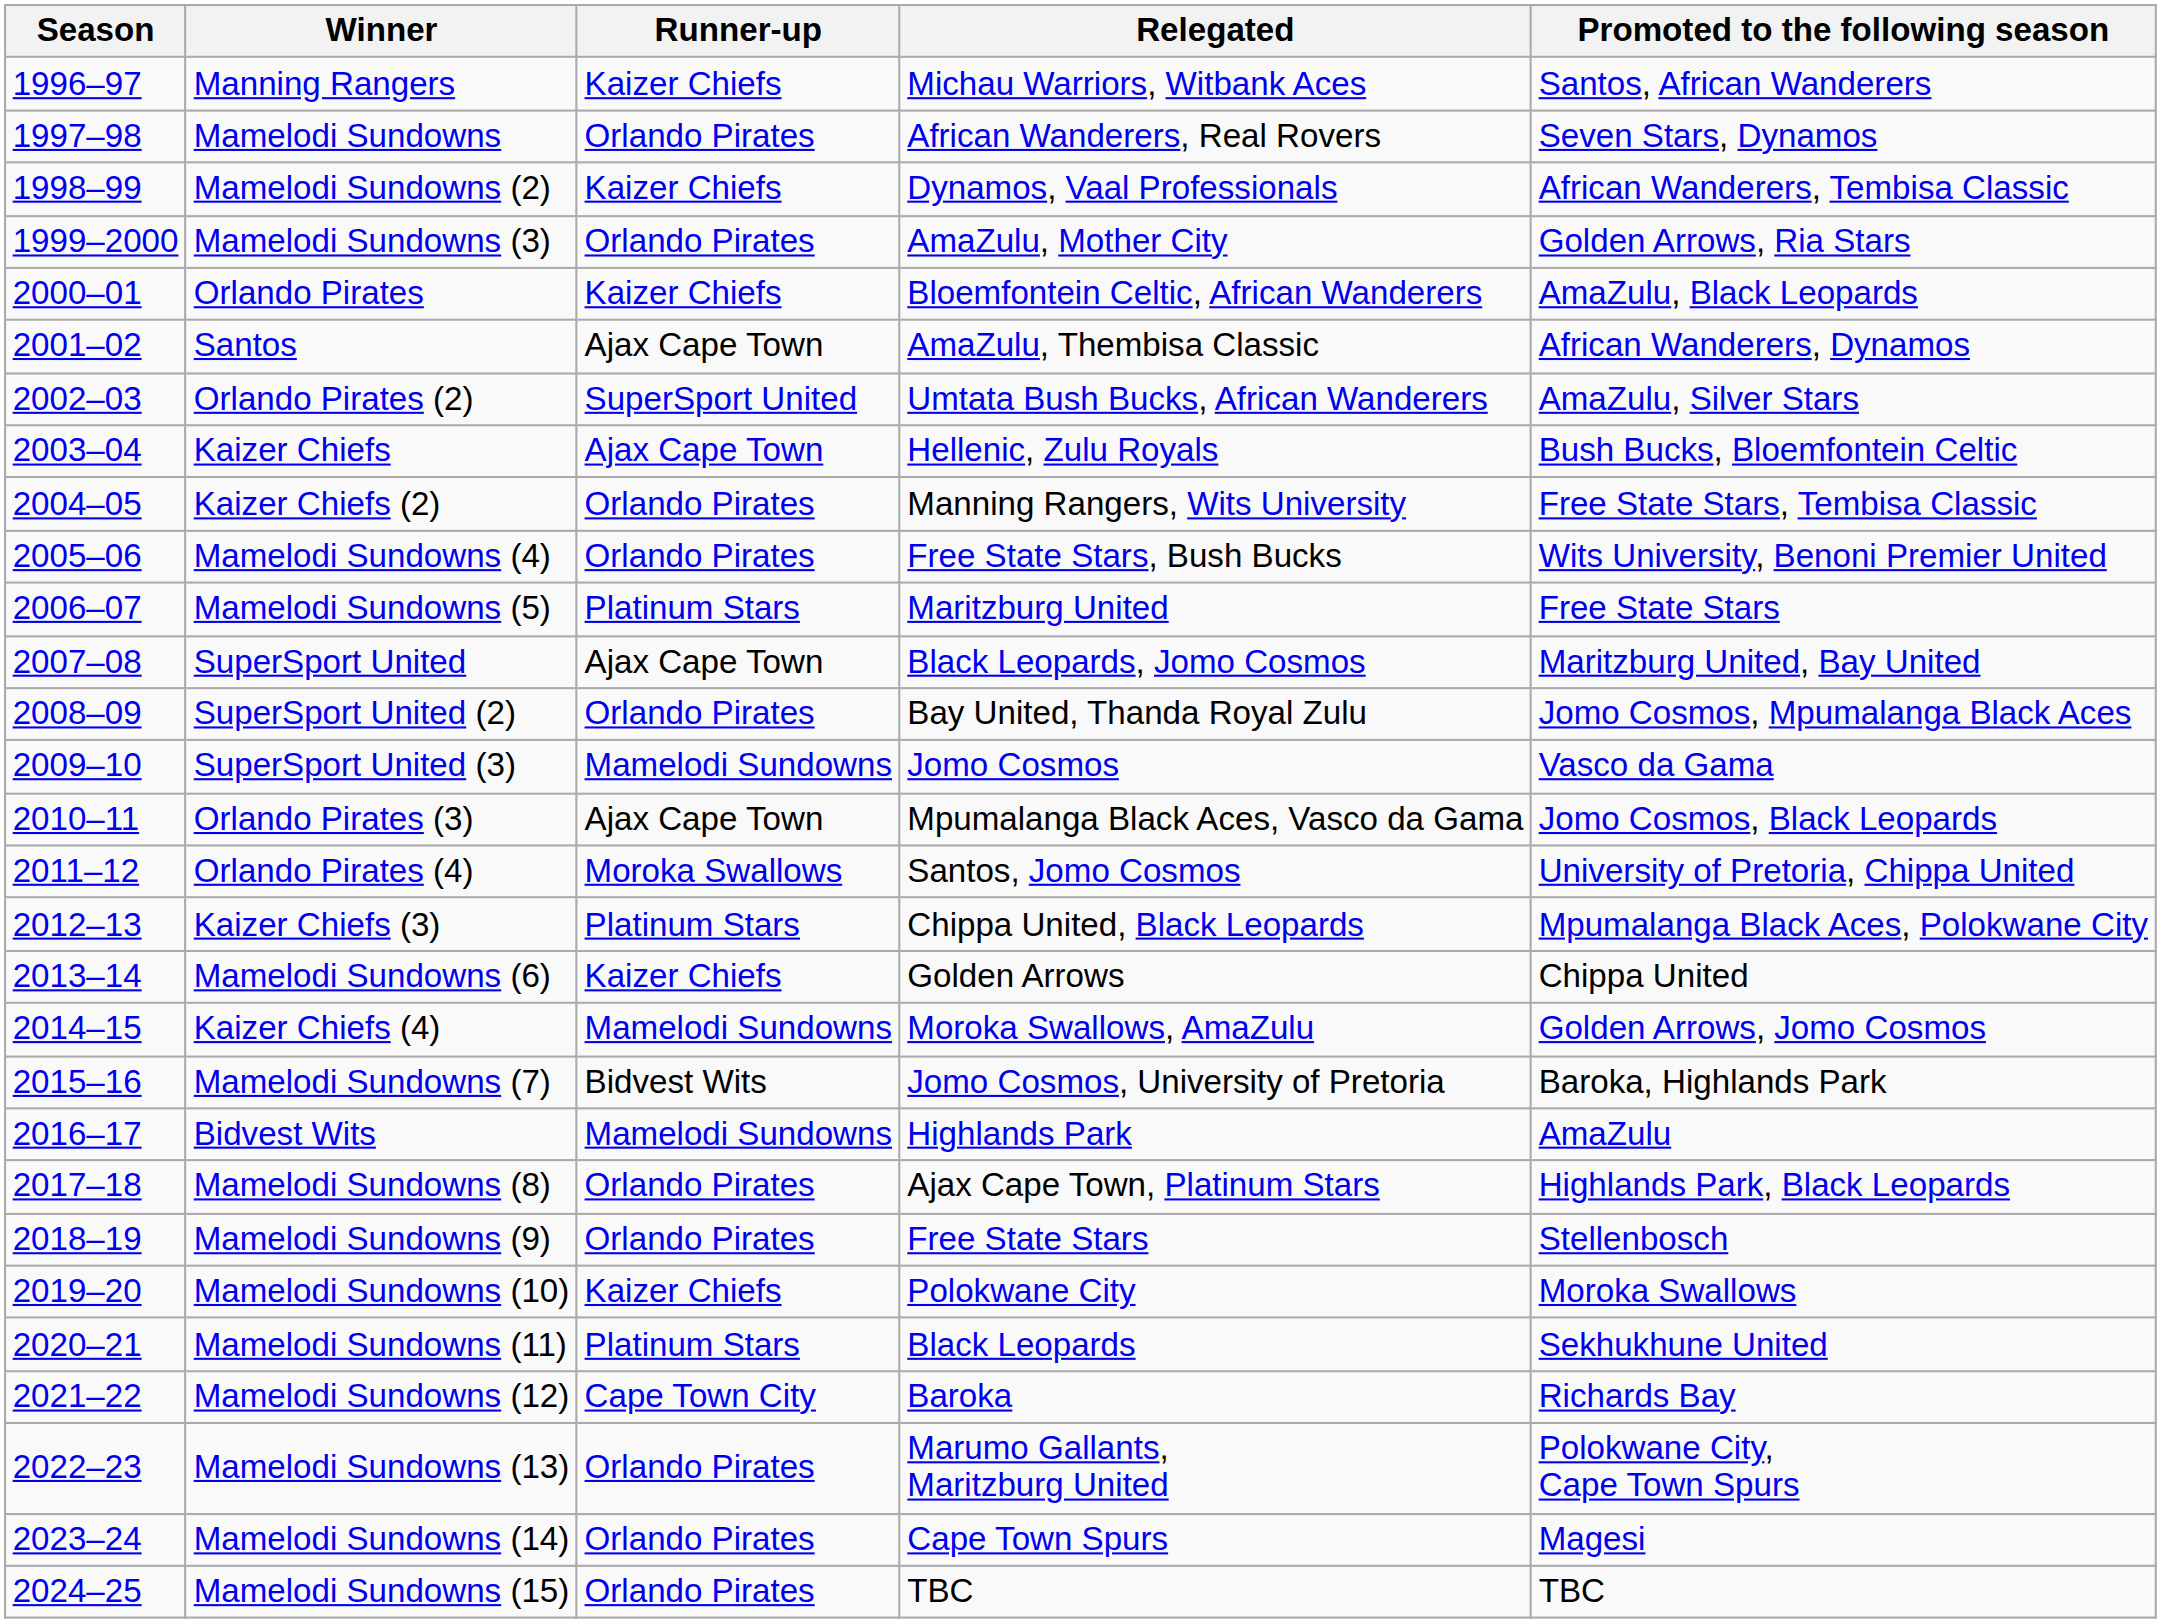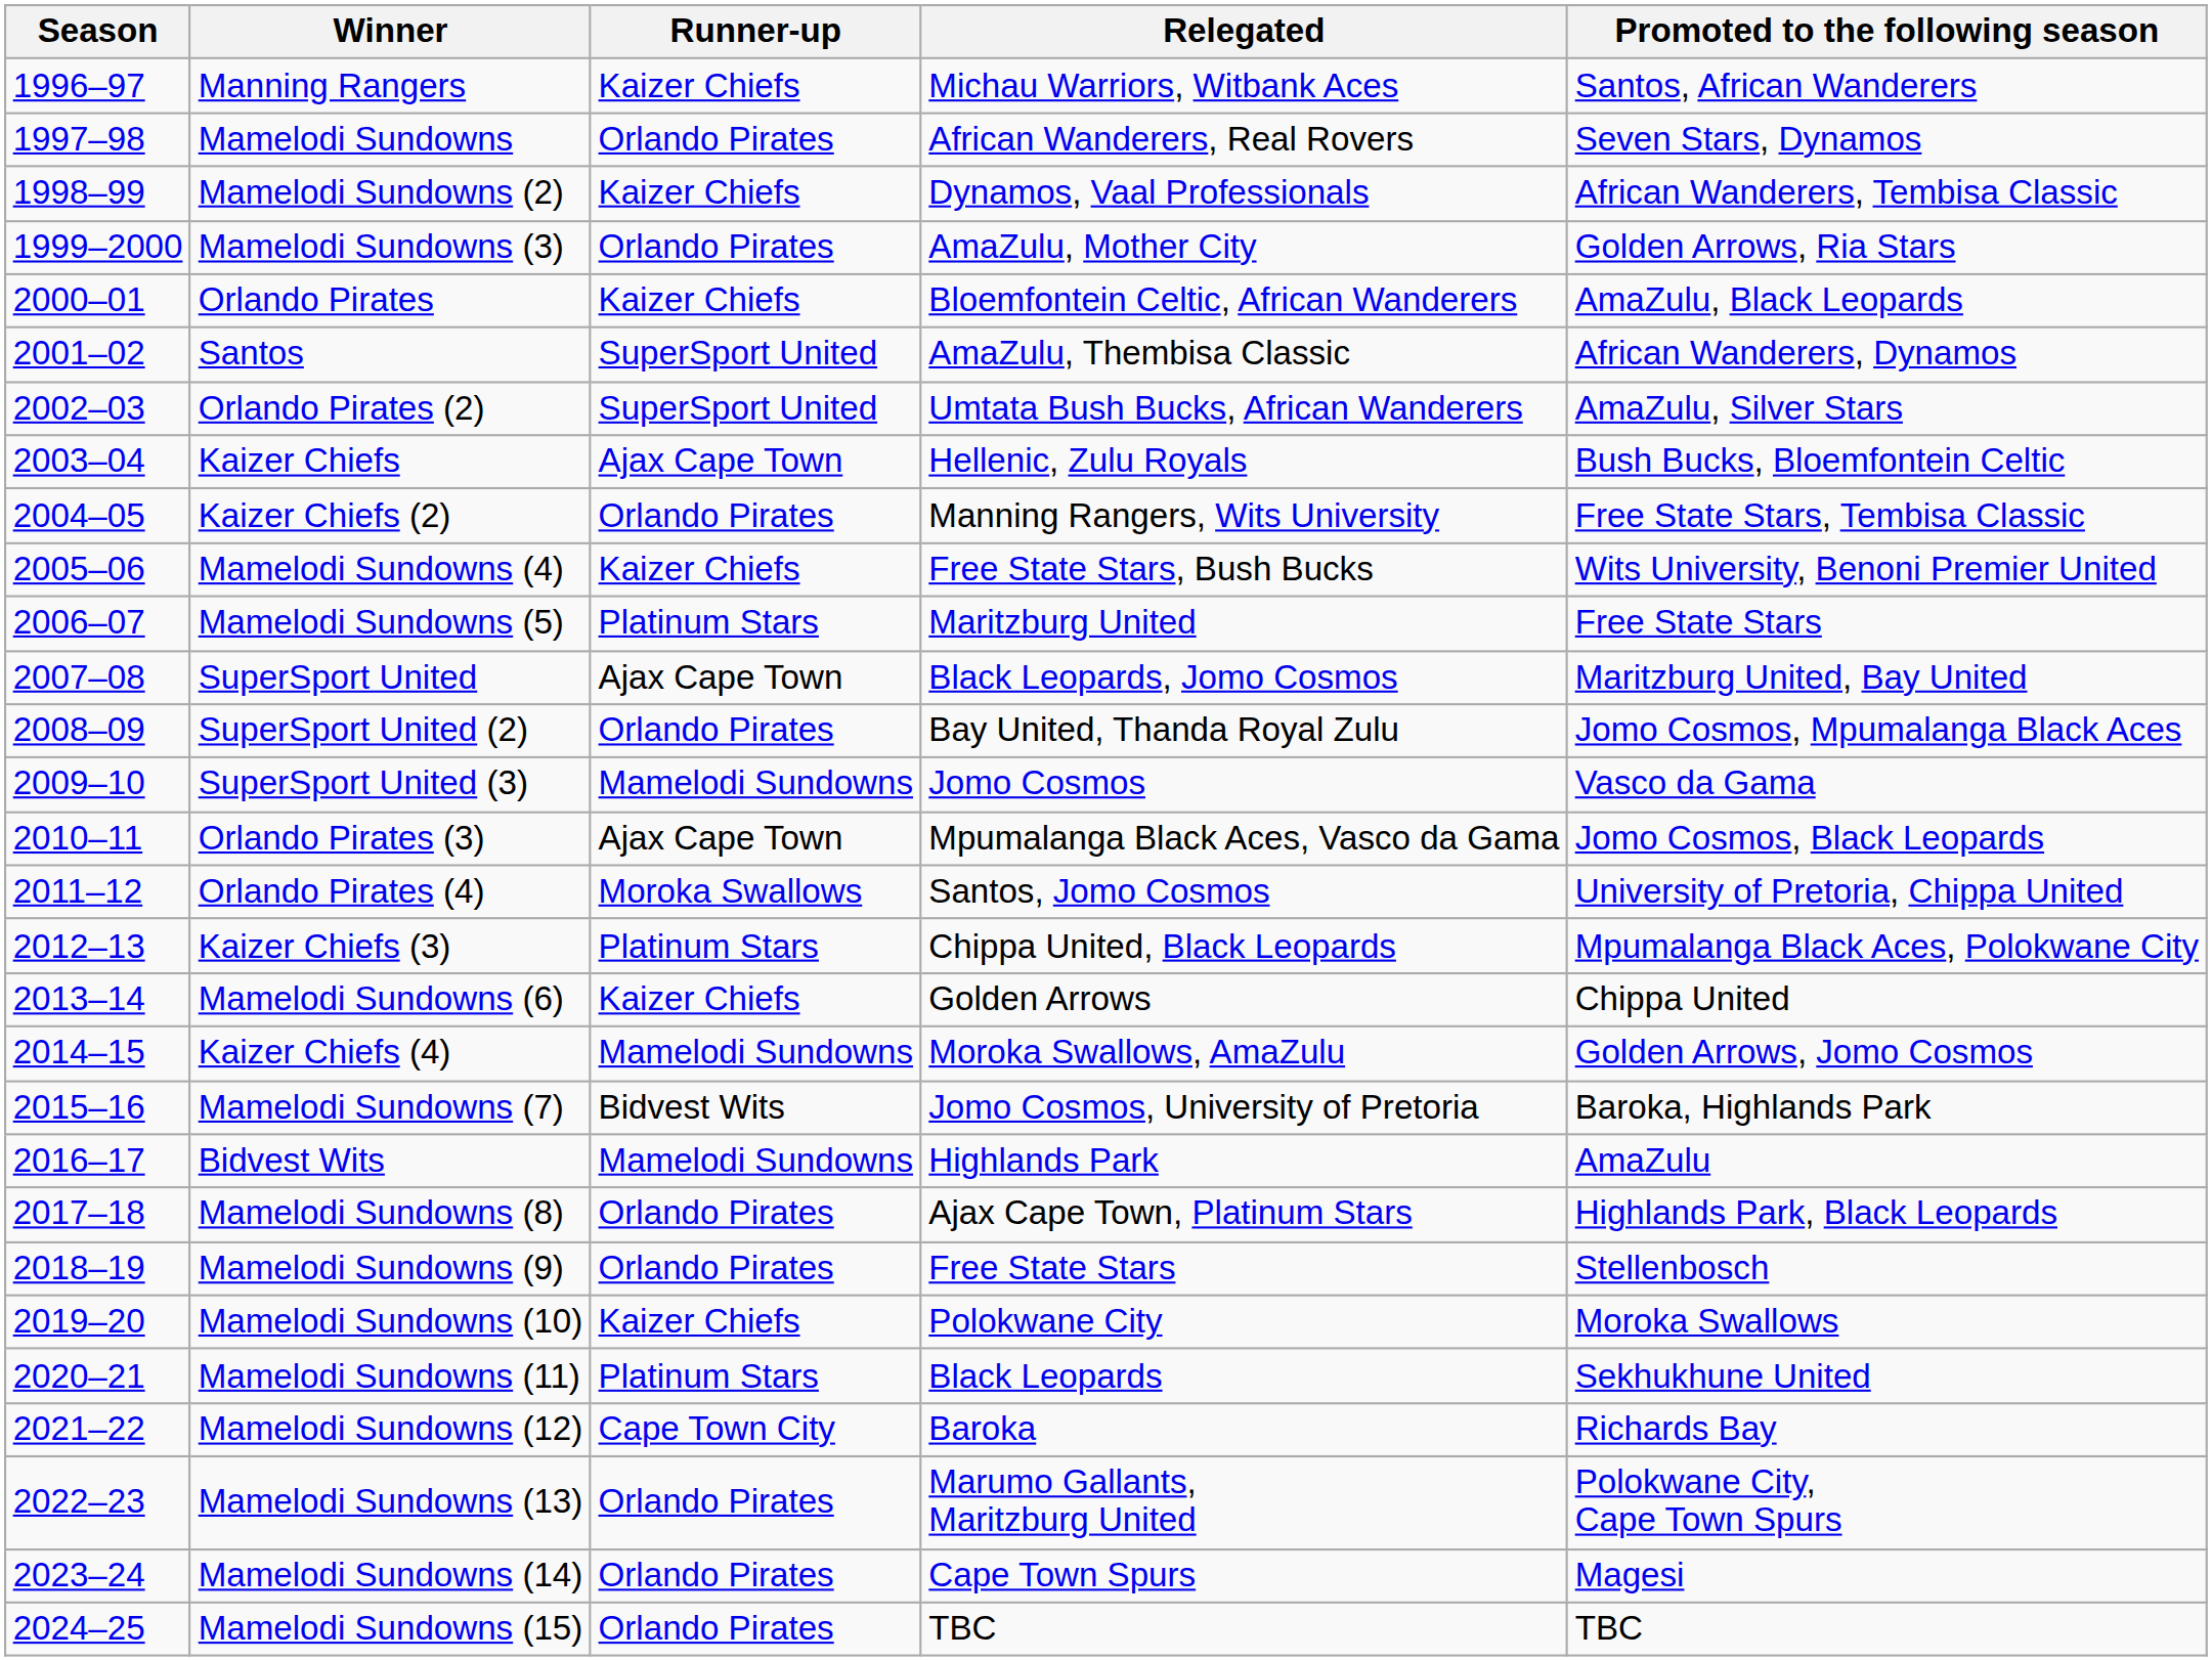Santos | Runner-up: Ajax Cape Town -> SuperSport United
Mamelodi Sundowns (4) | Runner-up: Orlando Pirates -> Kaizer Chiefs
